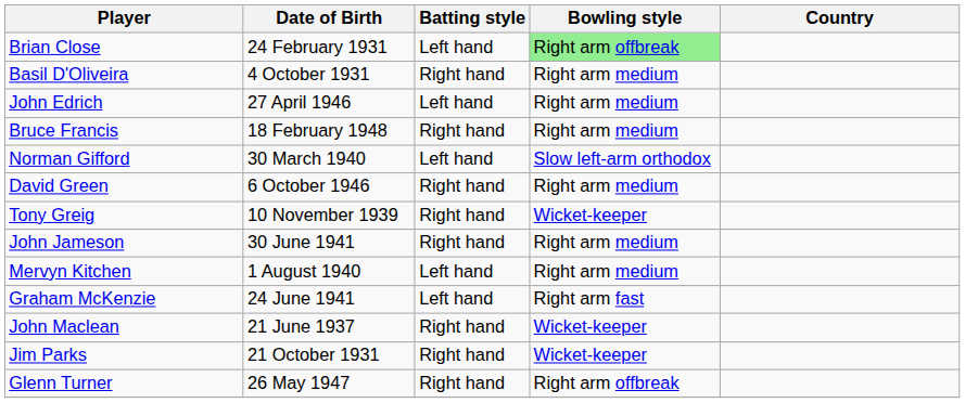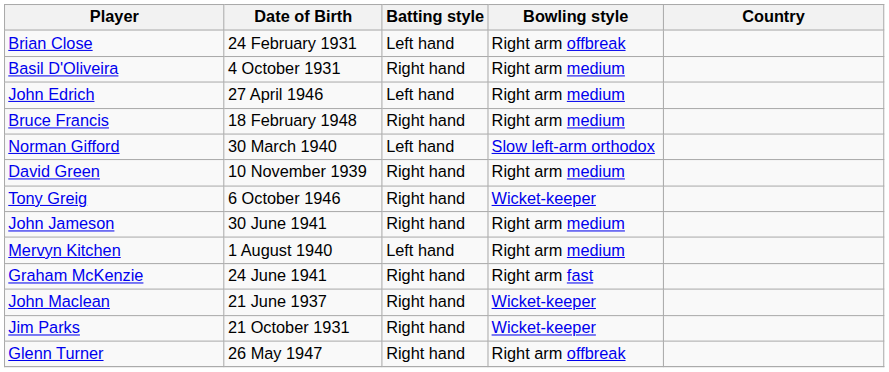Brian Close | Bowling style: lightgreen background -> no background
David Green | Date of Birth: 6 October 1946 -> 10 November 1939
Tony Greig | Date of Birth: 10 November 1939 -> 6 October 1946
Graham McKenzie | Batting style: Left hand -> Right hand
